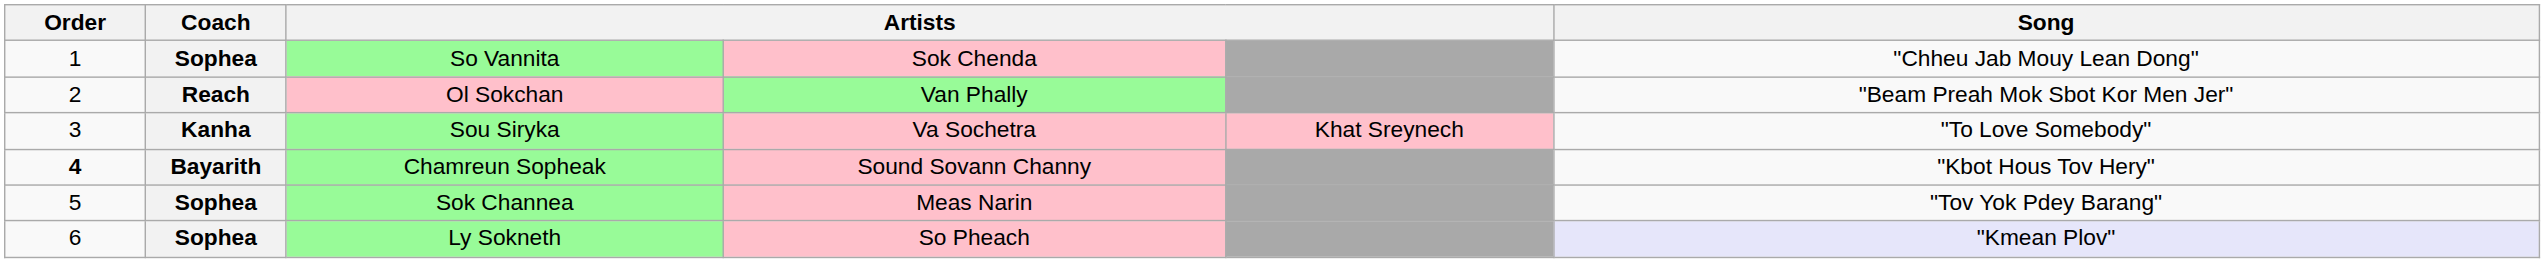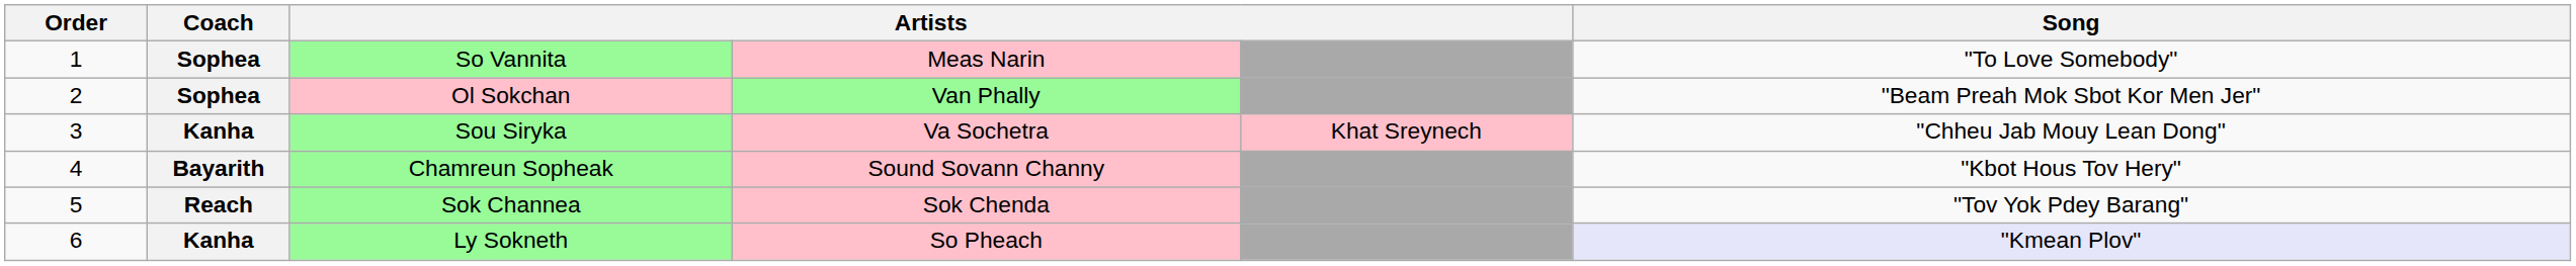So Vannita | column 4: Sok Chenda -> Meas Narin
So Vannita | Song: "Chheu Jab Mouy Lean Dong" -> "To Love Somebody"
Ol Sokchan | Coach: Reach -> Sophea
Sou Siryka | Song: "To Love Somebody" -> "Chheu Jab Mouy Lean Dong"
Chamreun Sopheak | Order: bold -> normal
Sok Channea | Coach: Sophea -> Reach
Sok Channea | column 4: Meas Narin -> Sok Chenda
Ly Sokneth | Coach: Sophea -> Kanha
